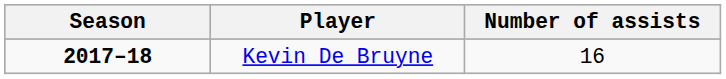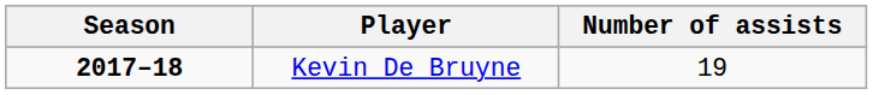Kevin De Bruyne | Number of assists: 16 -> 19
